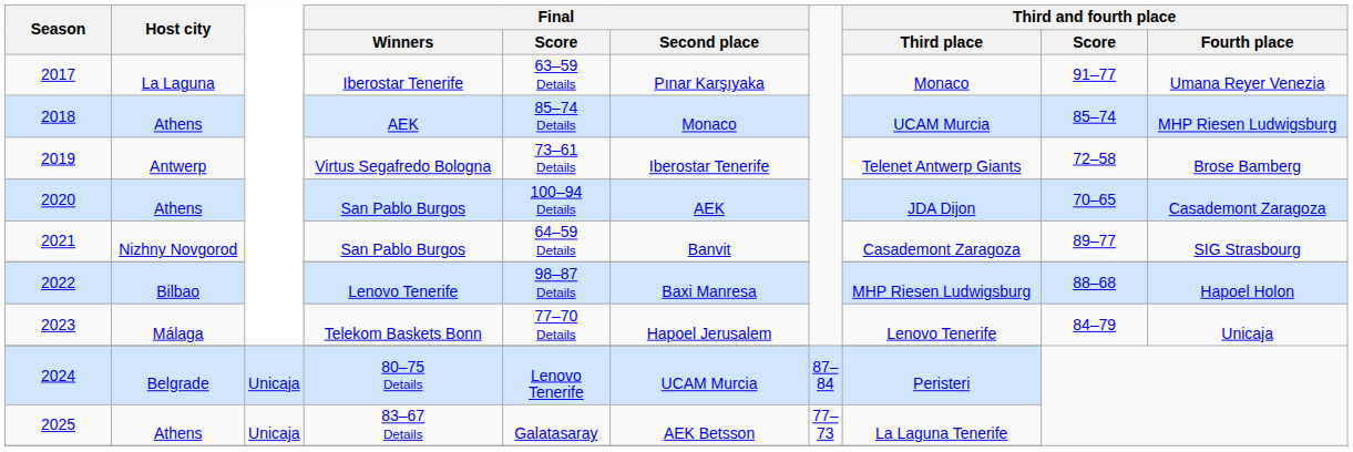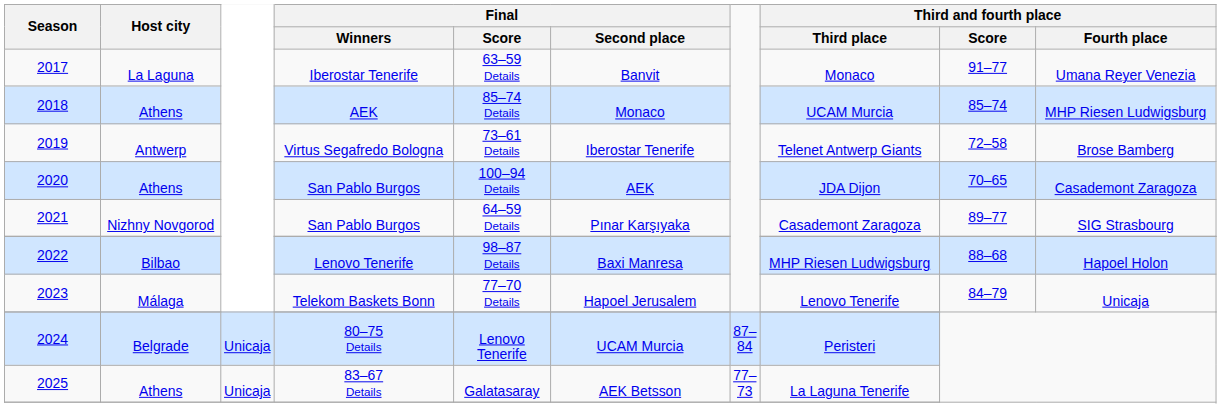2017 | Final / Second place: Pınar Karşıyaka -> Banvit
2021 | Final / Second place: Banvit -> Pınar Karşıyaka
